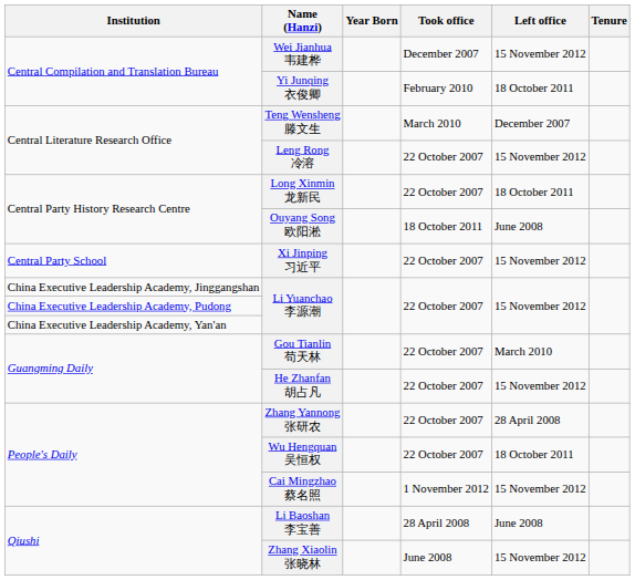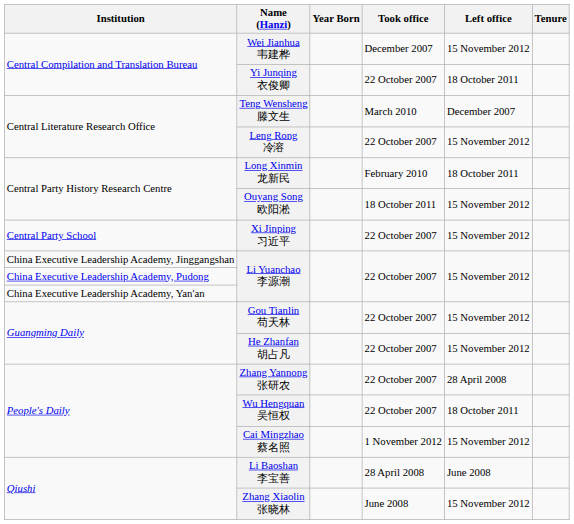Yi Junqing 衣俊卿 | Took office: February 2010 -> 22 October 2007
Long Xinmin 龙新民 | Took office: 22 October 2007 -> February 2010
Ouyang Song 欧阳淞 | Left office: June 2008 -> 15 November 2012
Gou Tianlin 苟天林 | Left office: March 2010 -> 15 November 2012
